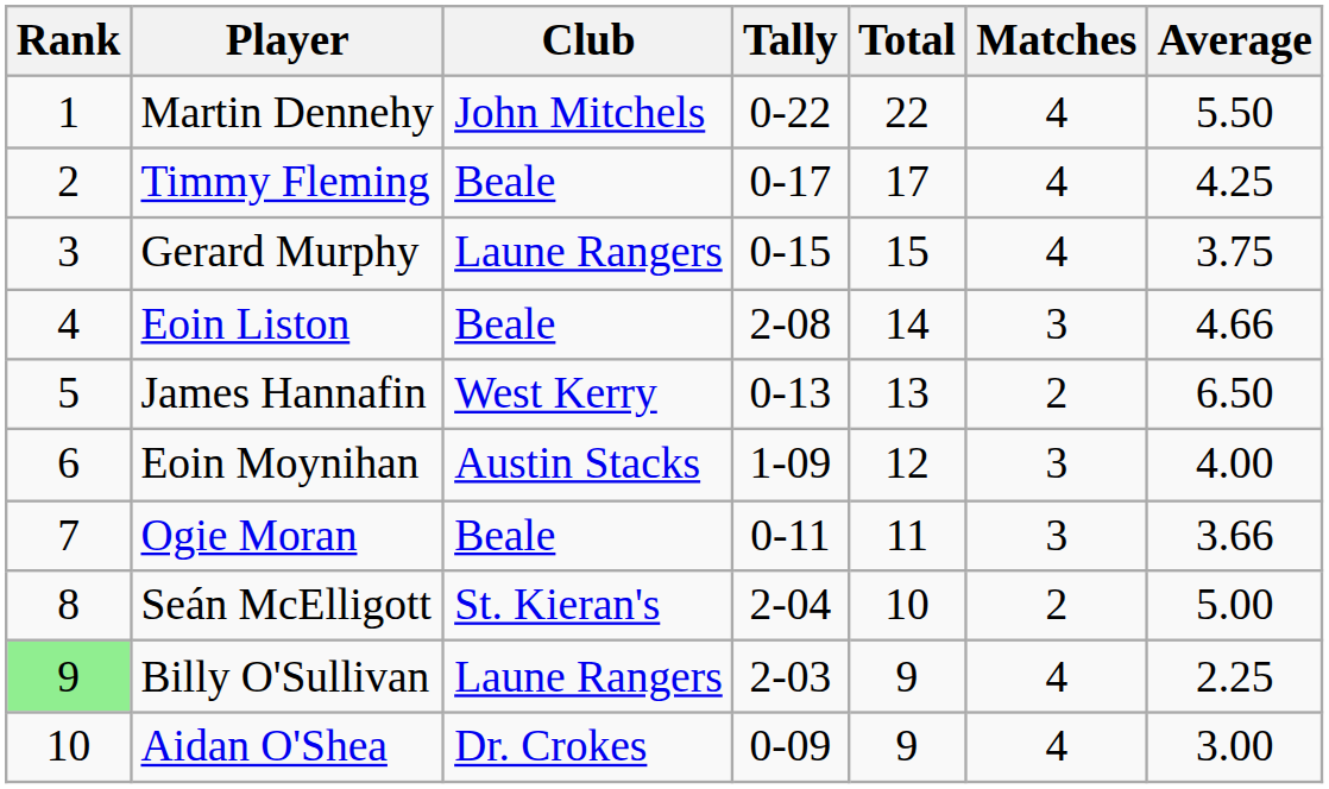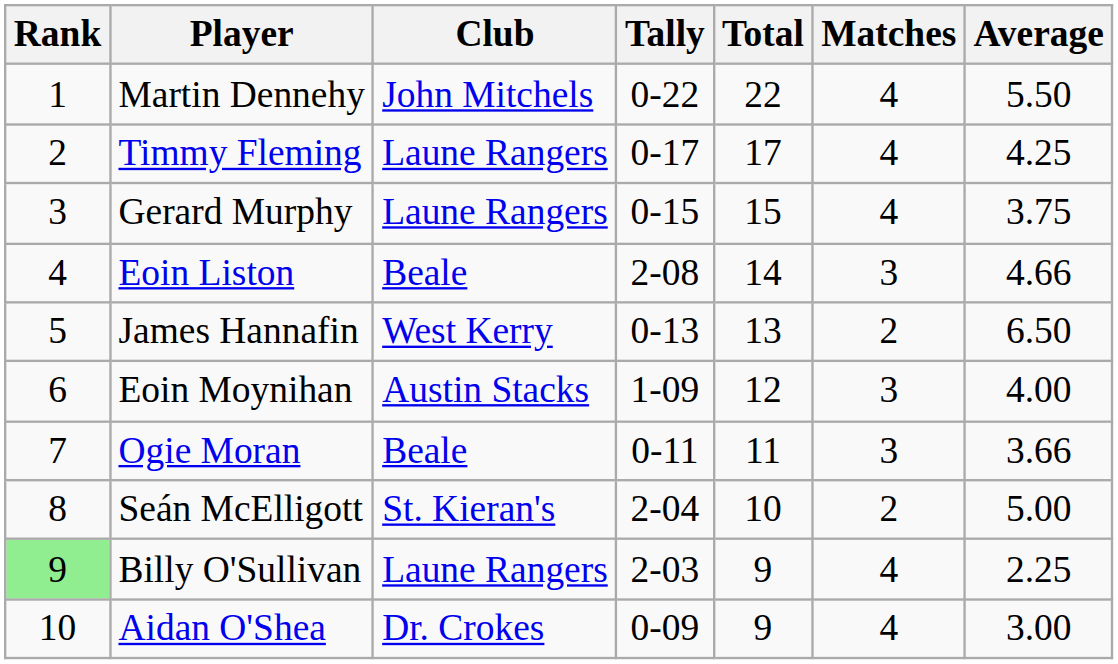Timmy Fleming | Club: Beale -> Laune Rangers
